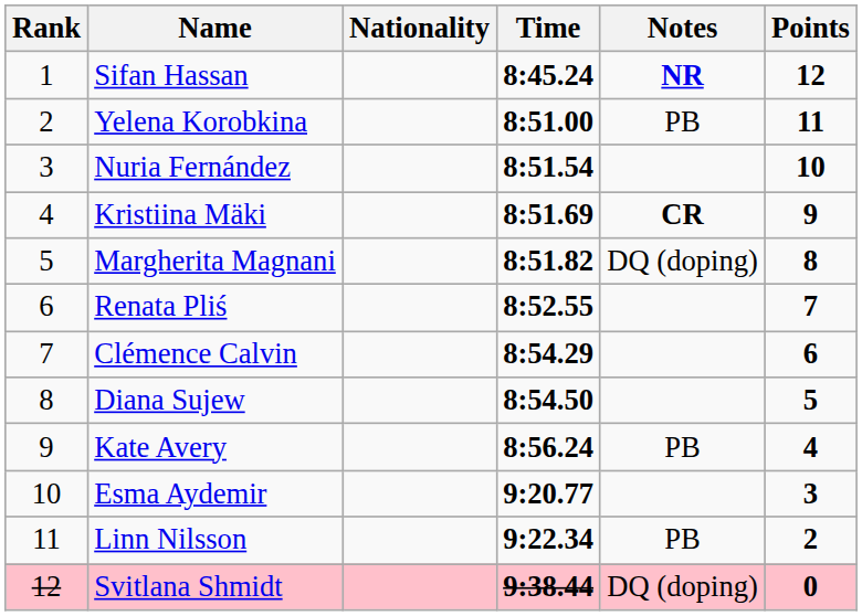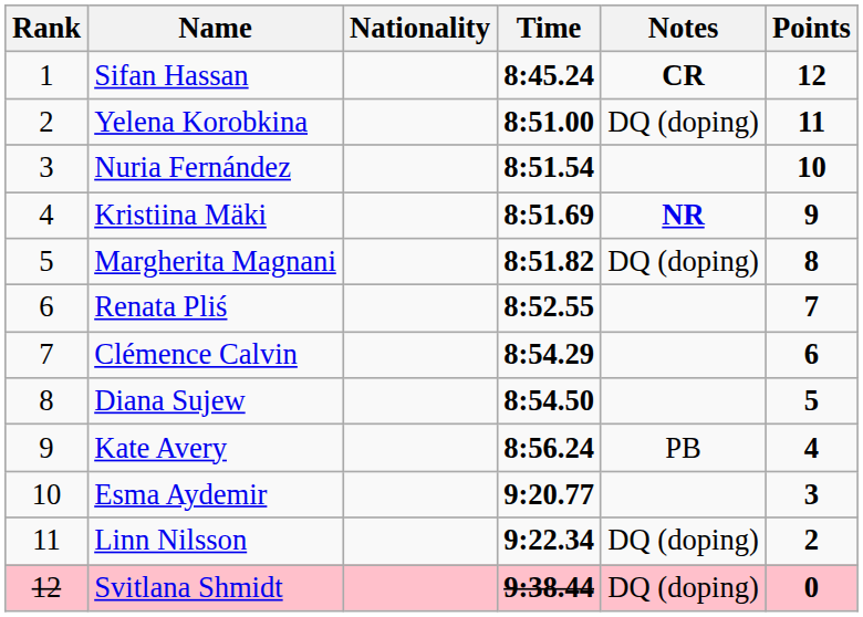Sifan Hassan | Notes: NR -> CR
Yelena Korobkina | Notes: PB -> DQ (doping)
Kristiina Mäki | Notes: CR -> NR
Linn Nilsson | Notes: PB -> DQ (doping)
